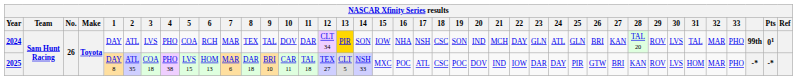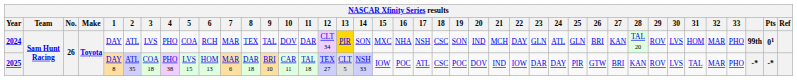2024 | 15: IOW -> MXC
2024 | 31: TAL -> HOM
2025 | 15: MXC -> IOW
2025 | 31: HOM -> TAL
